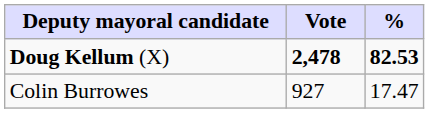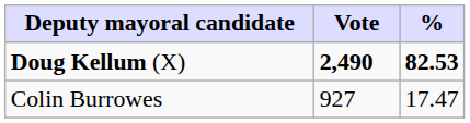Doug Kellum (X) | Vote: 2,478 -> 2,490
